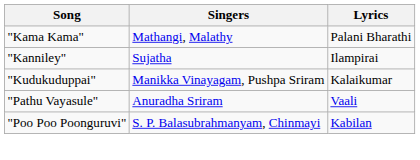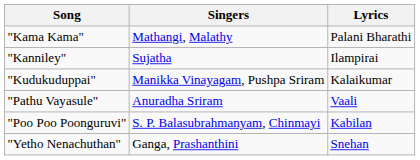+ row: "Yetho Nenachuthan" | Ganga, Prashanthini | Snehan
